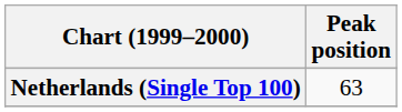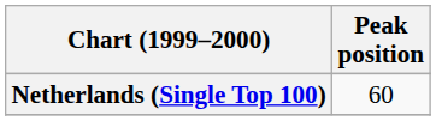Netherlands (Single Top 100) | Peak position: 63 -> 60
